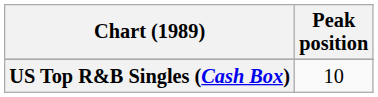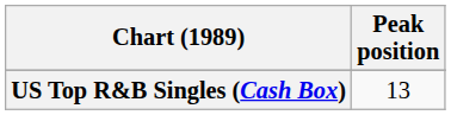US Top R&B Singles (Cash Box) | Peak position: 10 -> 13
